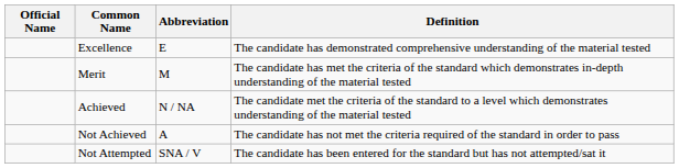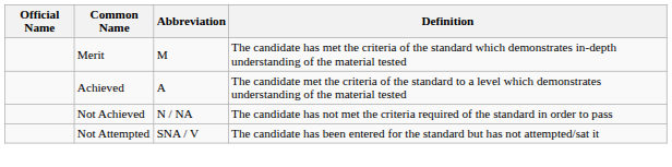- row: Excellence | E | The candidate has demonstrated comprehensive understanding of the material tested
Achieved | Abbreviation: N / NA -> A
Not Achieved | Abbreviation: A -> N / NA
